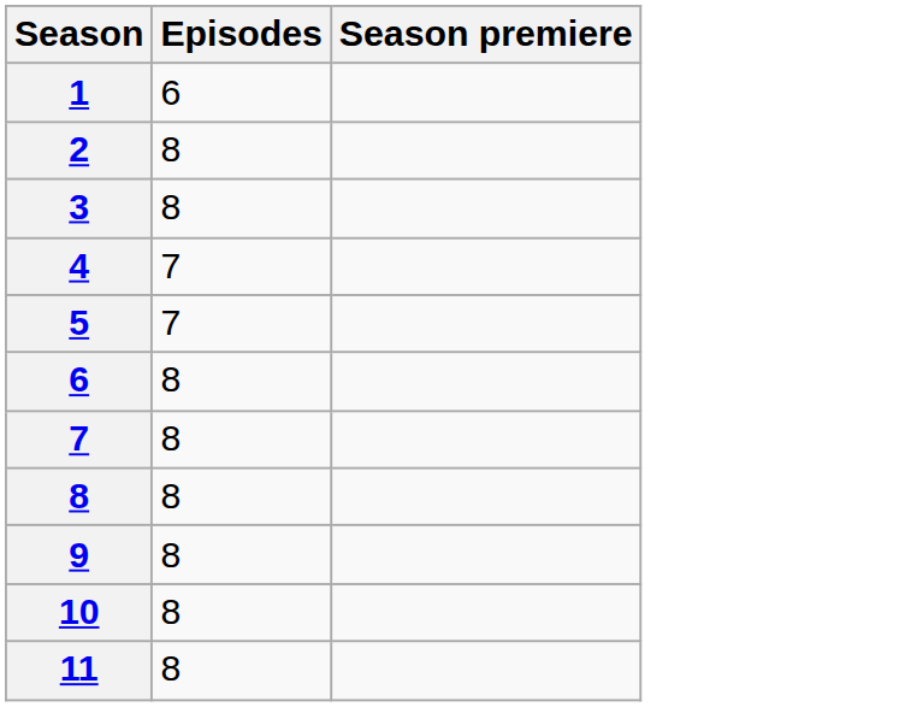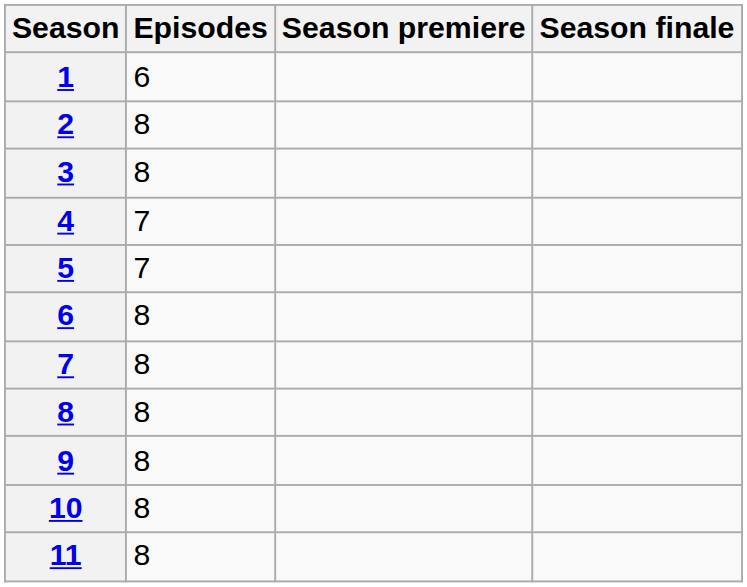+ column: Season finale
